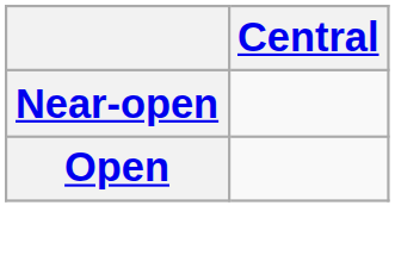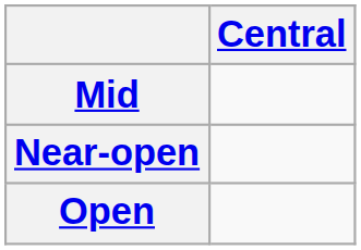+ row: Mid
